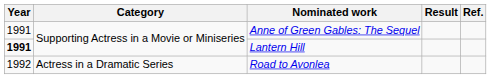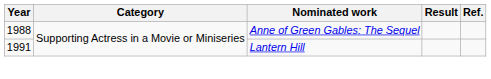Anne of Green Gables: The Sequel | Year: 1991 -> 1988
Lantern Hill | Year: bold -> normal
- row: 1992 | Actress in a Dramatic Series | Road to Avonlea
